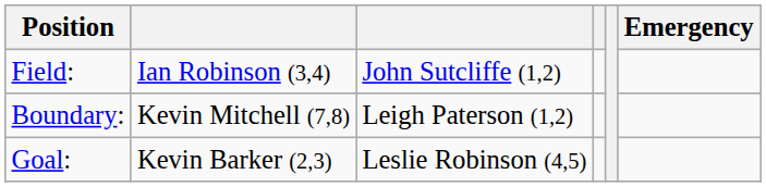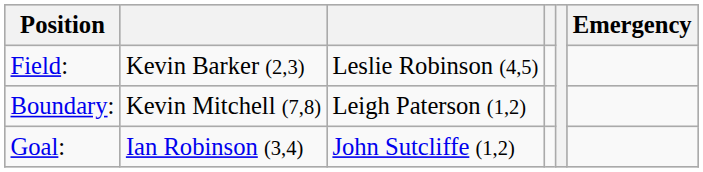Field: | column 2: Ian Robinson (3,4) -> Kevin Barker (2,3)
Field: | column 3: John Sutcliffe (1,2) -> Leslie Robinson (4,5)
Goal: | column 2: Kevin Barker (2,3) -> Ian Robinson (3,4)
Goal: | column 3: Leslie Robinson (4,5) -> John Sutcliffe (1,2)
